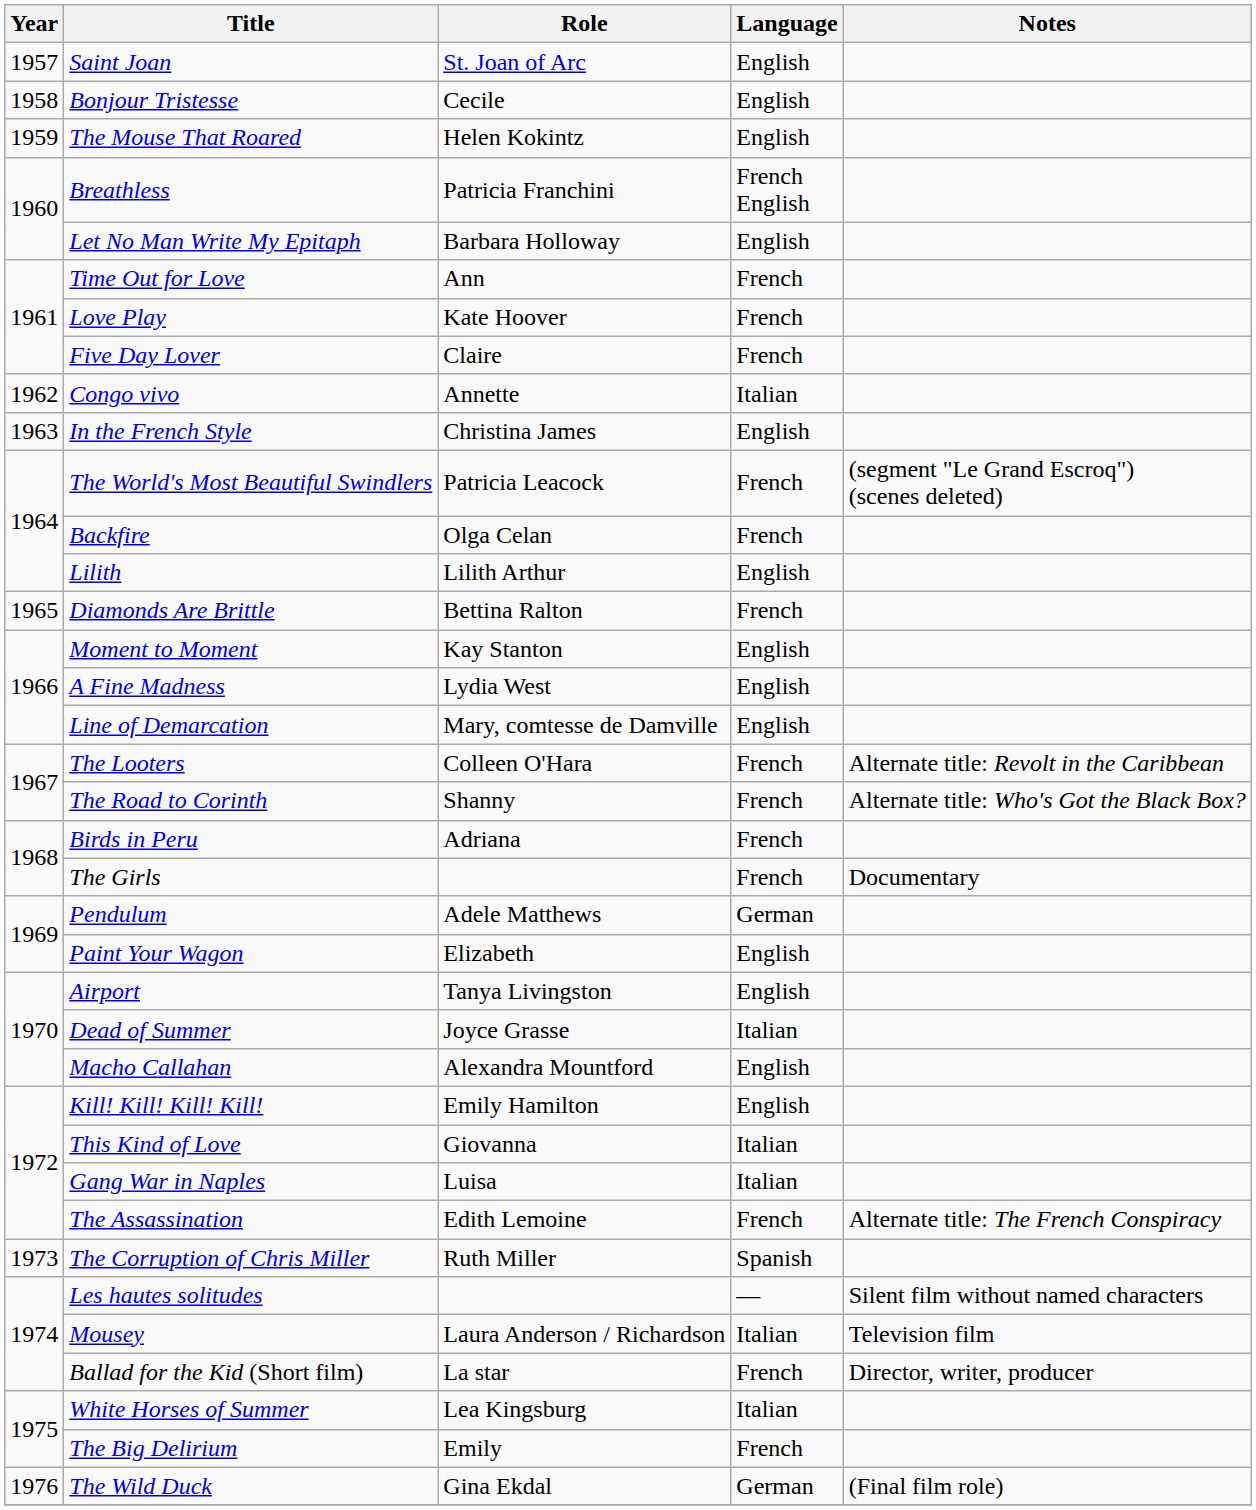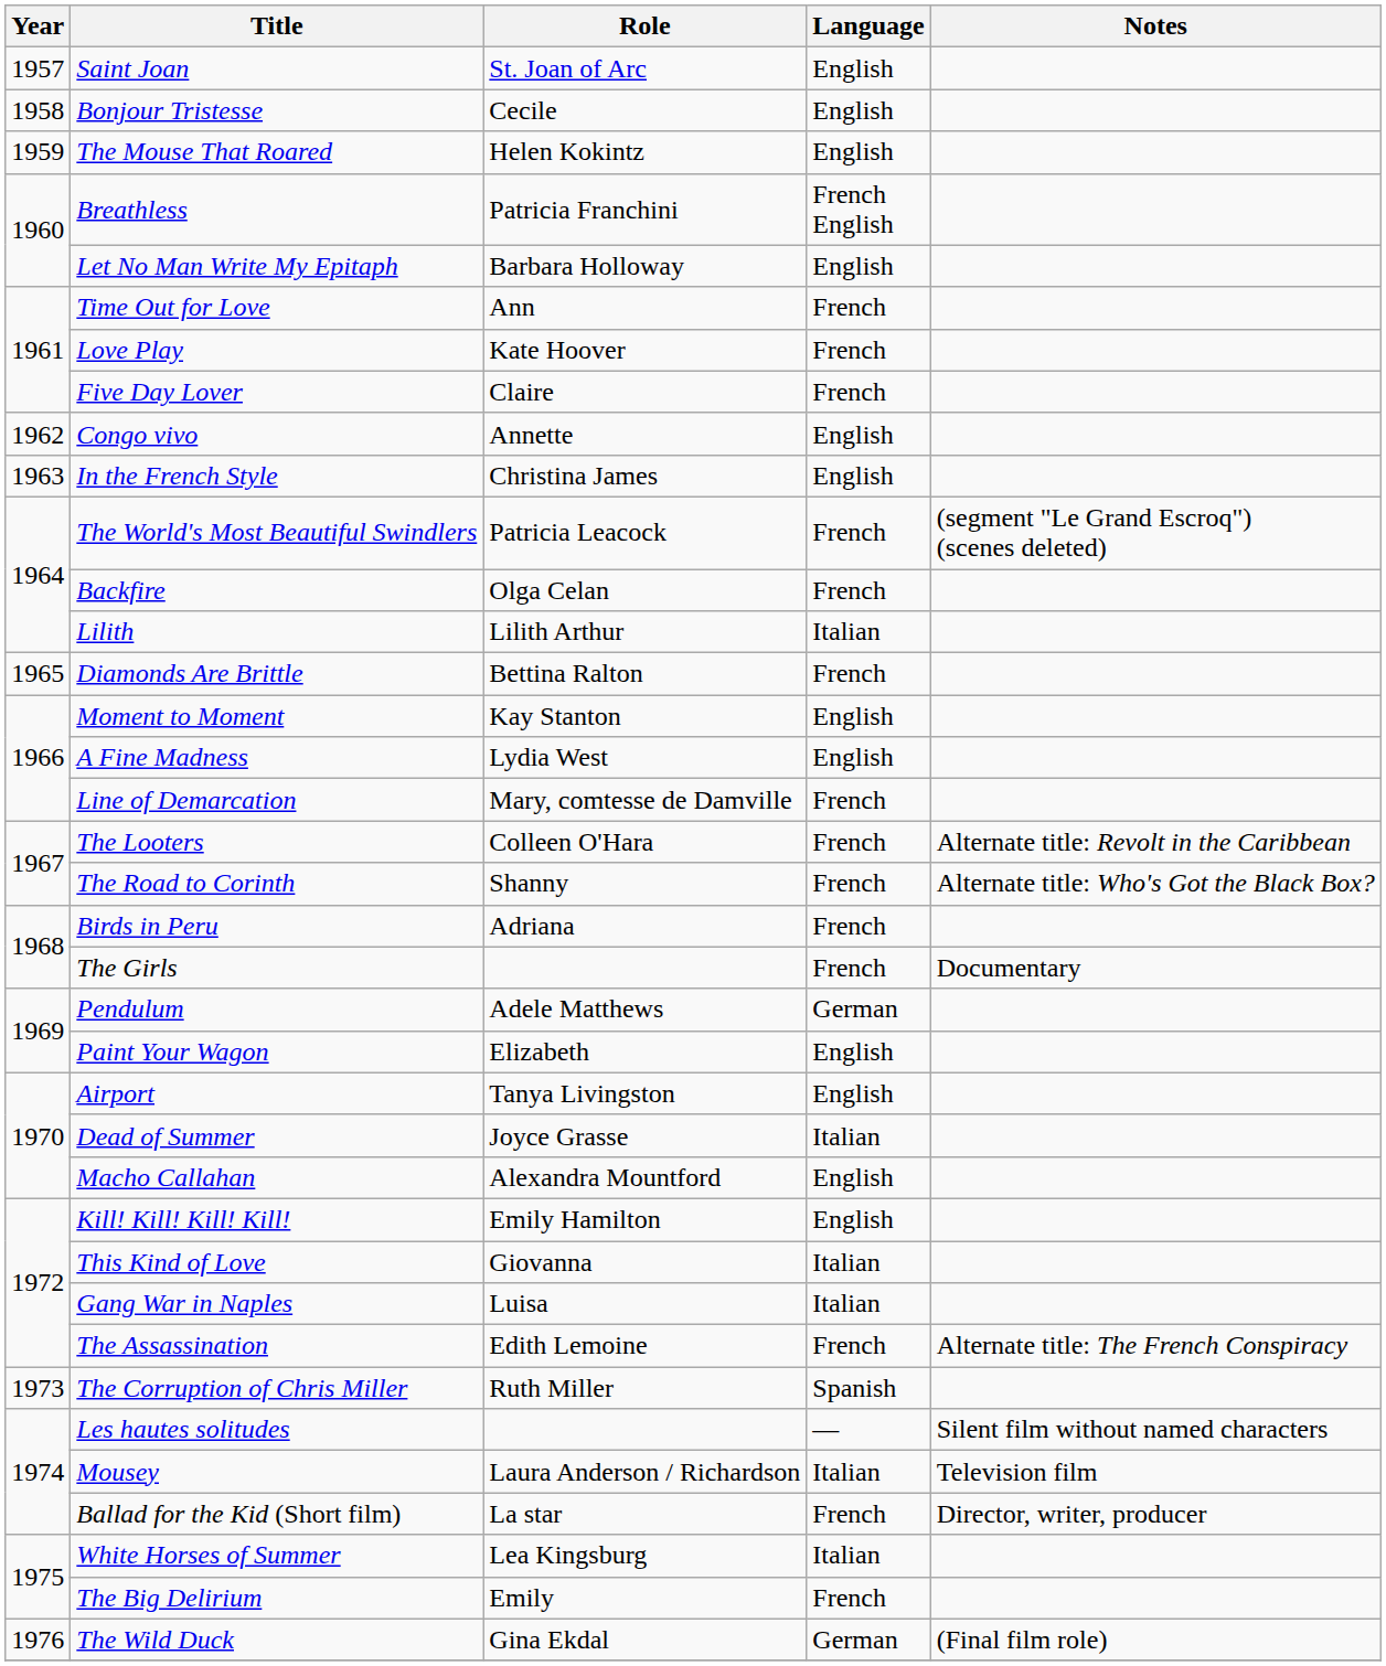Congo vivo | Language: Italian -> English
Lilith | Language: English -> Italian
Line of Demarcation | Language: English -> French
